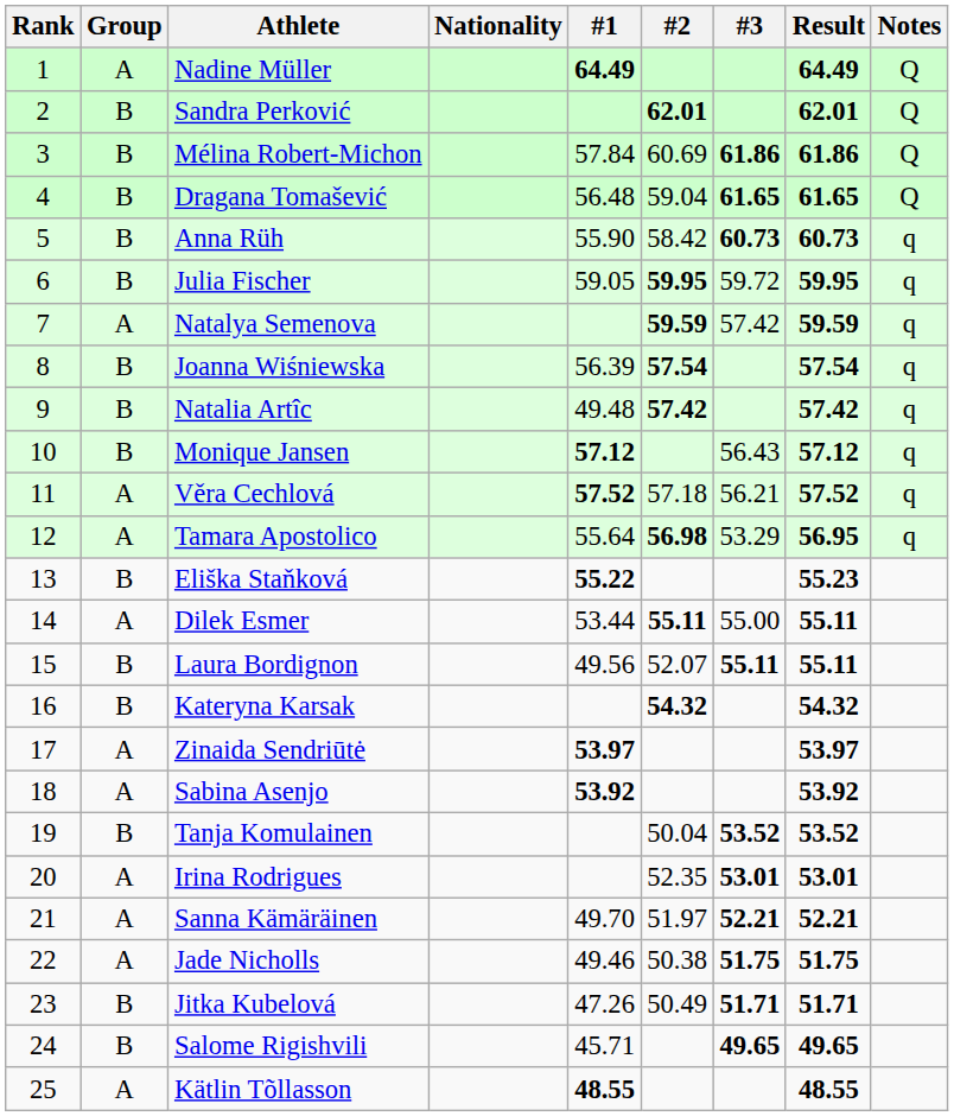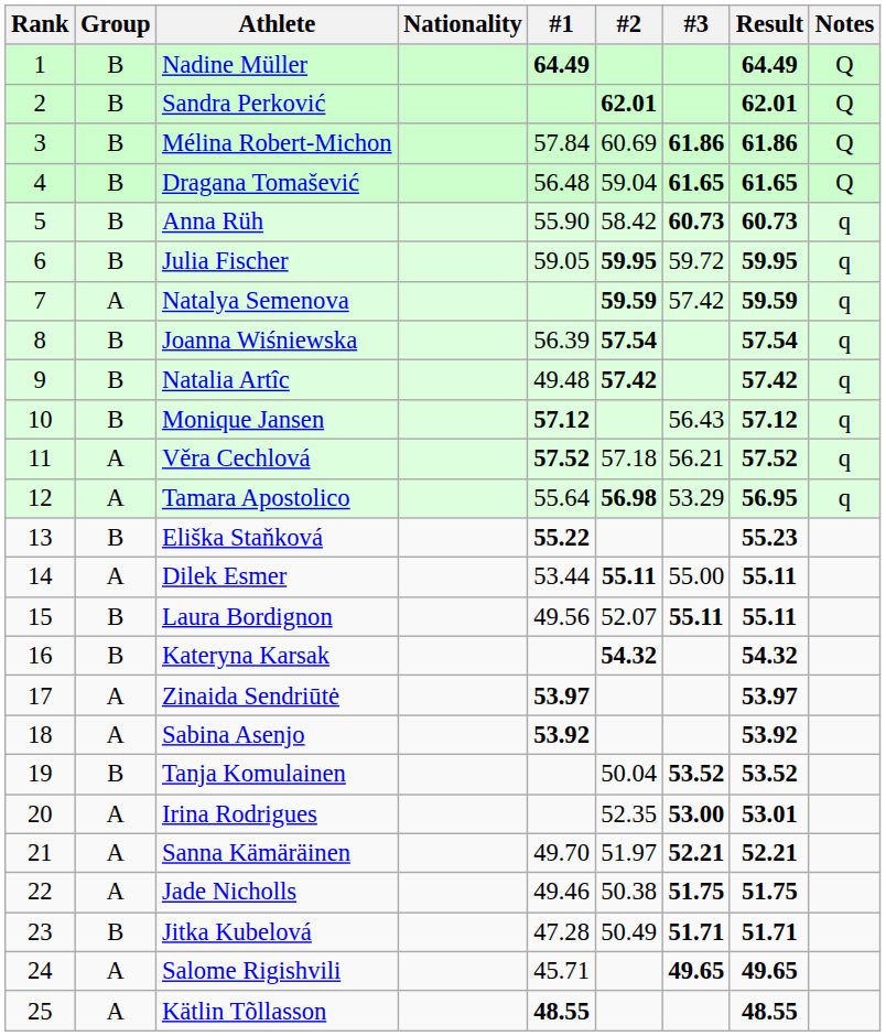Nadine Müller | Group: A -> B
Irina Rodrigues | #3: 53.01 -> 53.00
Jitka Kubelová | #1: 47.26 -> 47.28
Salome Rigishvili | Group: B -> A
